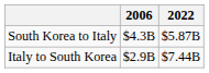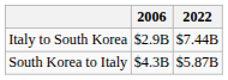rows swapped: South Korea to Italy <-> Italy to South Korea
